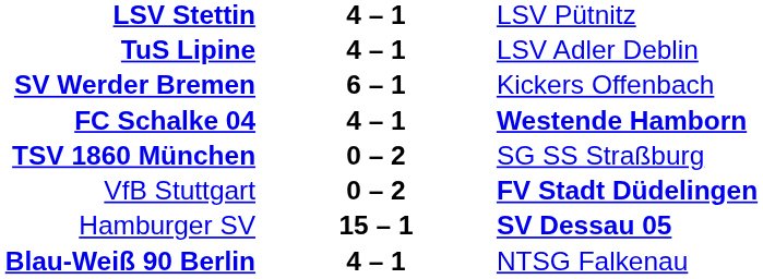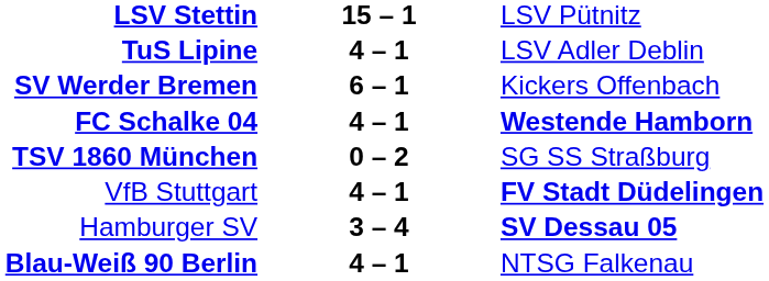LSV Stettin | column 2: 4 – 1 -> 15 – 1
VfB Stuttgart | column 2: 0 – 2 -> 4 – 1
Hamburger SV | column 2: 15 – 1 -> 3 – 4
